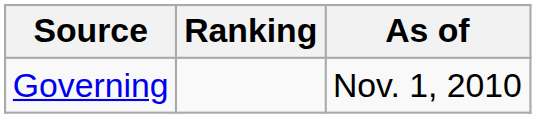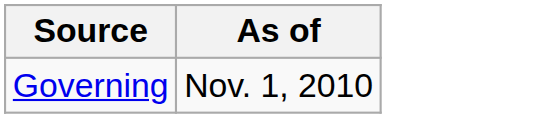- column: Ranking
